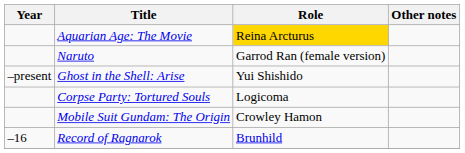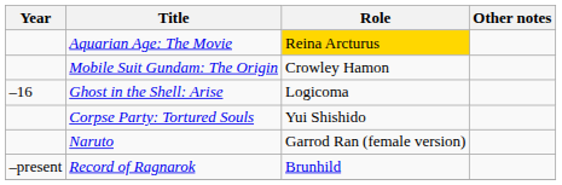rows swapped: Naruto <-> Mobile Suit Gundam: The Origin
Ghost in the Shell: Arise | Year: –present -> –16
Ghost in the Shell: Arise | Role: Yui Shishido -> Logicoma
Corpse Party: Tortured Souls | Role: Logicoma -> Yui Shishido
Record of Ragnarok | Year: –16 -> –present
